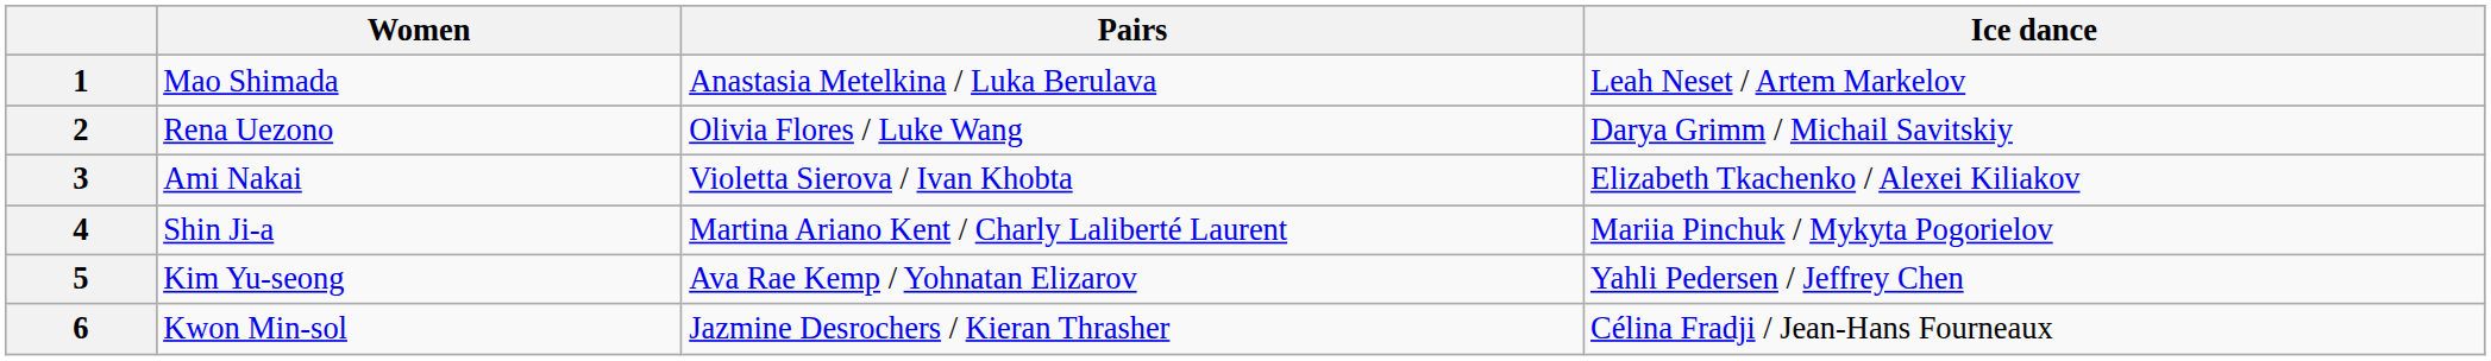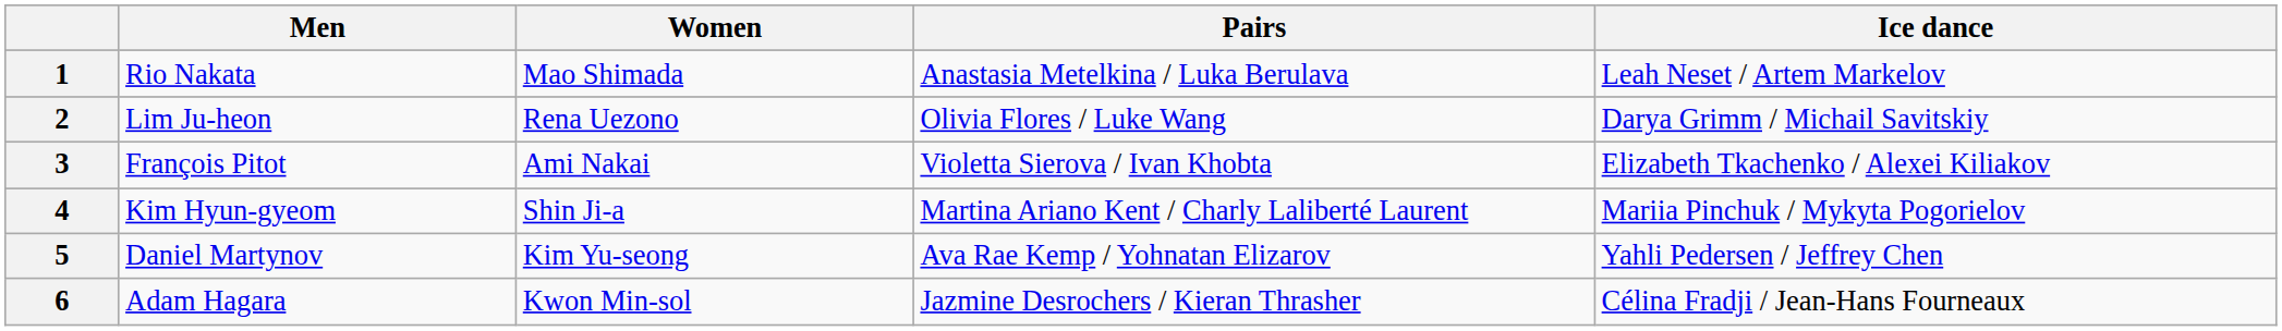+ column: Men | Rio Nakata | Lim Ju-heon | François Pitot | Kim Hyun-gyeom | Daniel Martynov | Adam Hagara
